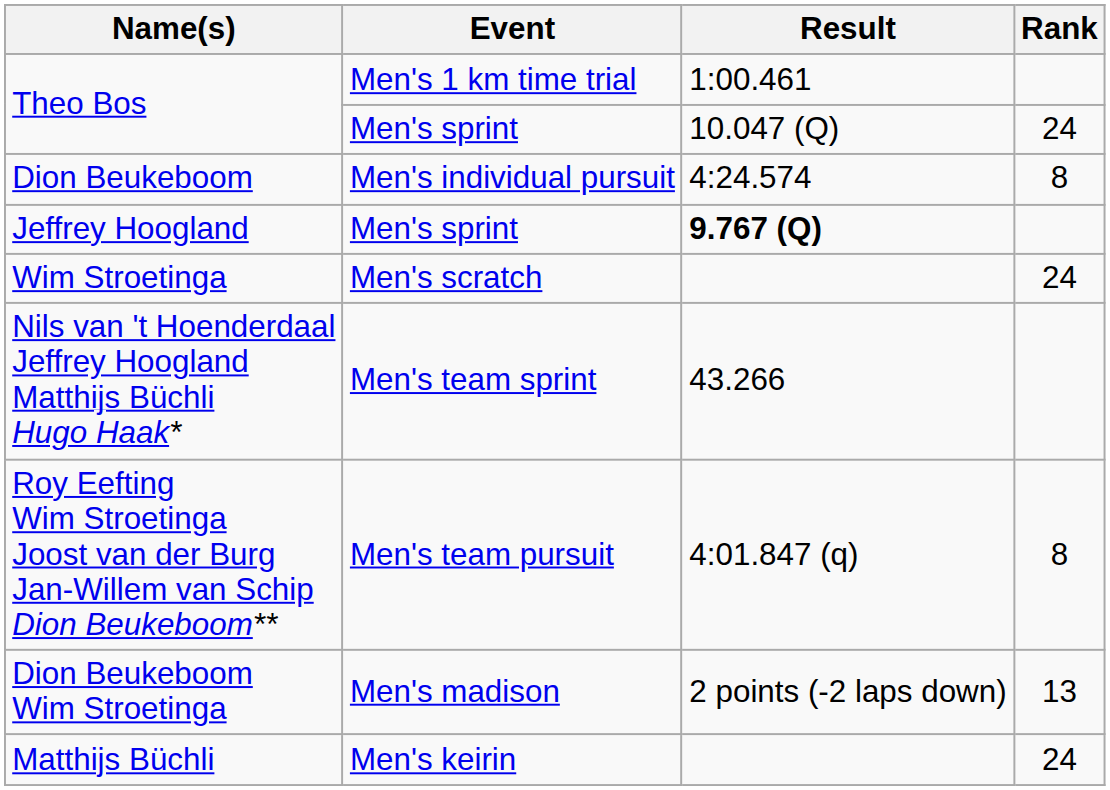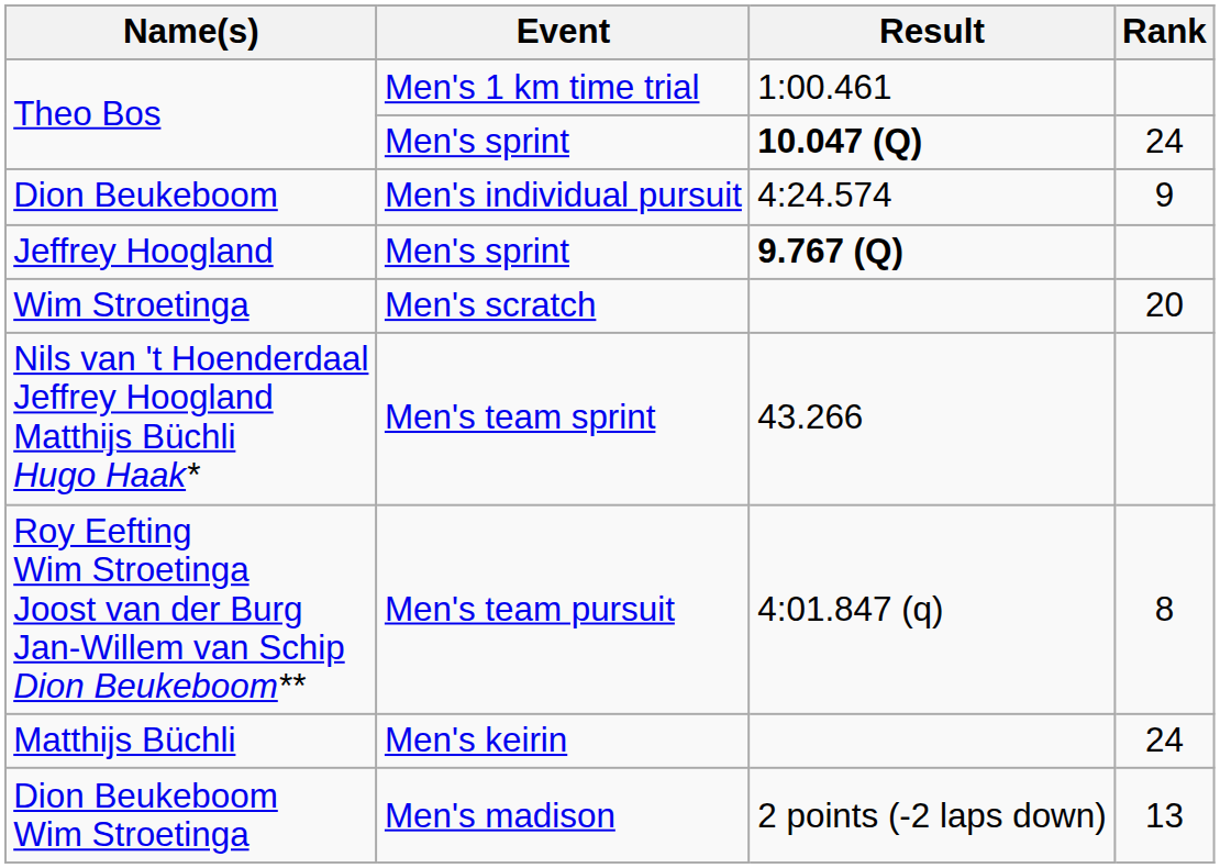Theo Bos / Men's sprint | Result: normal -> bold
Dion Beukeboom | Rank: 8 -> 9
Wim Stroetinga | Rank: 24 -> 20
rows swapped: Matthijs Büchli <-> Dion Beukeboom Wim Stroetinga
